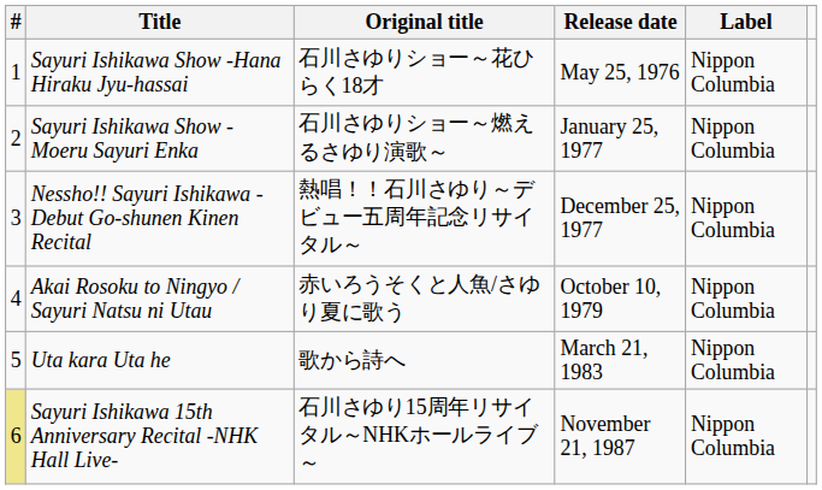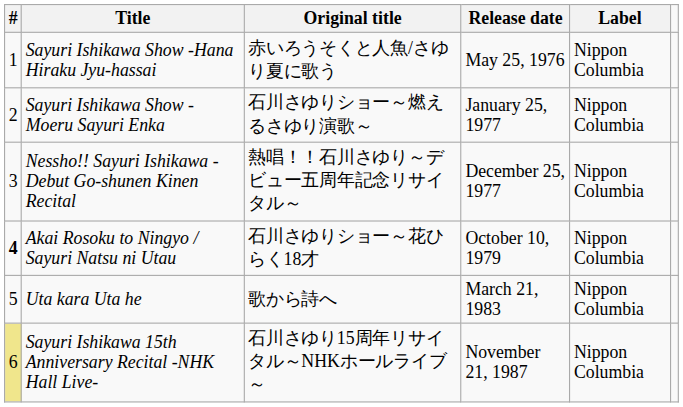Sayuri Ishikawa Show -Hana Hiraku Jyu-hassai | Original title: 石川さゆりショー～花ひらく18才 -> 赤いろうそくと人魚/さゆり夏に歌う
Akai Rosoku to Ningyo / Sayuri Natsu ni Utau | #: normal -> bold
Akai Rosoku to Ningyo / Sayuri Natsu ni Utau | Original title: 赤いろうそくと人魚/さゆり夏に歌う -> 石川さゆりショー～花ひらく18才
